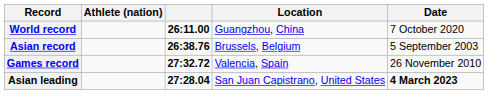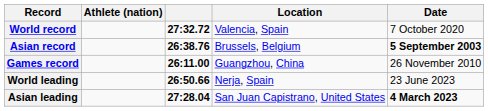World record | column 3: 26:11.00 -> 27:32.72
World record | Location: Guangzhou, China -> Valencia, Spain
Asian record | Date: normal -> bold
Games record | column 3: 27:32.72 -> 26:11.00
Games record | Location: Valencia, Spain -> Guangzhou, China
+ row: World leading | 26:50.66 | Nerja, Spain | 23 June 2023
